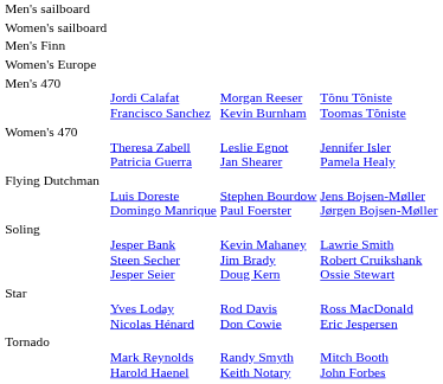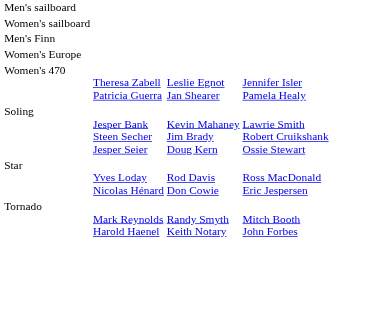- row: Men's 470 | Jordi Calafat Francisco Sanchez | Morgan Reeser Kevin Burnham | Tõnu Tõniste Toomas Tõniste
- row: Flying Dutchman | Luis Doreste Domingo Manrique | Stephen Bourdow Paul Foerster | Jens Bojsen-Møller Jørgen Bojsen-Møller
